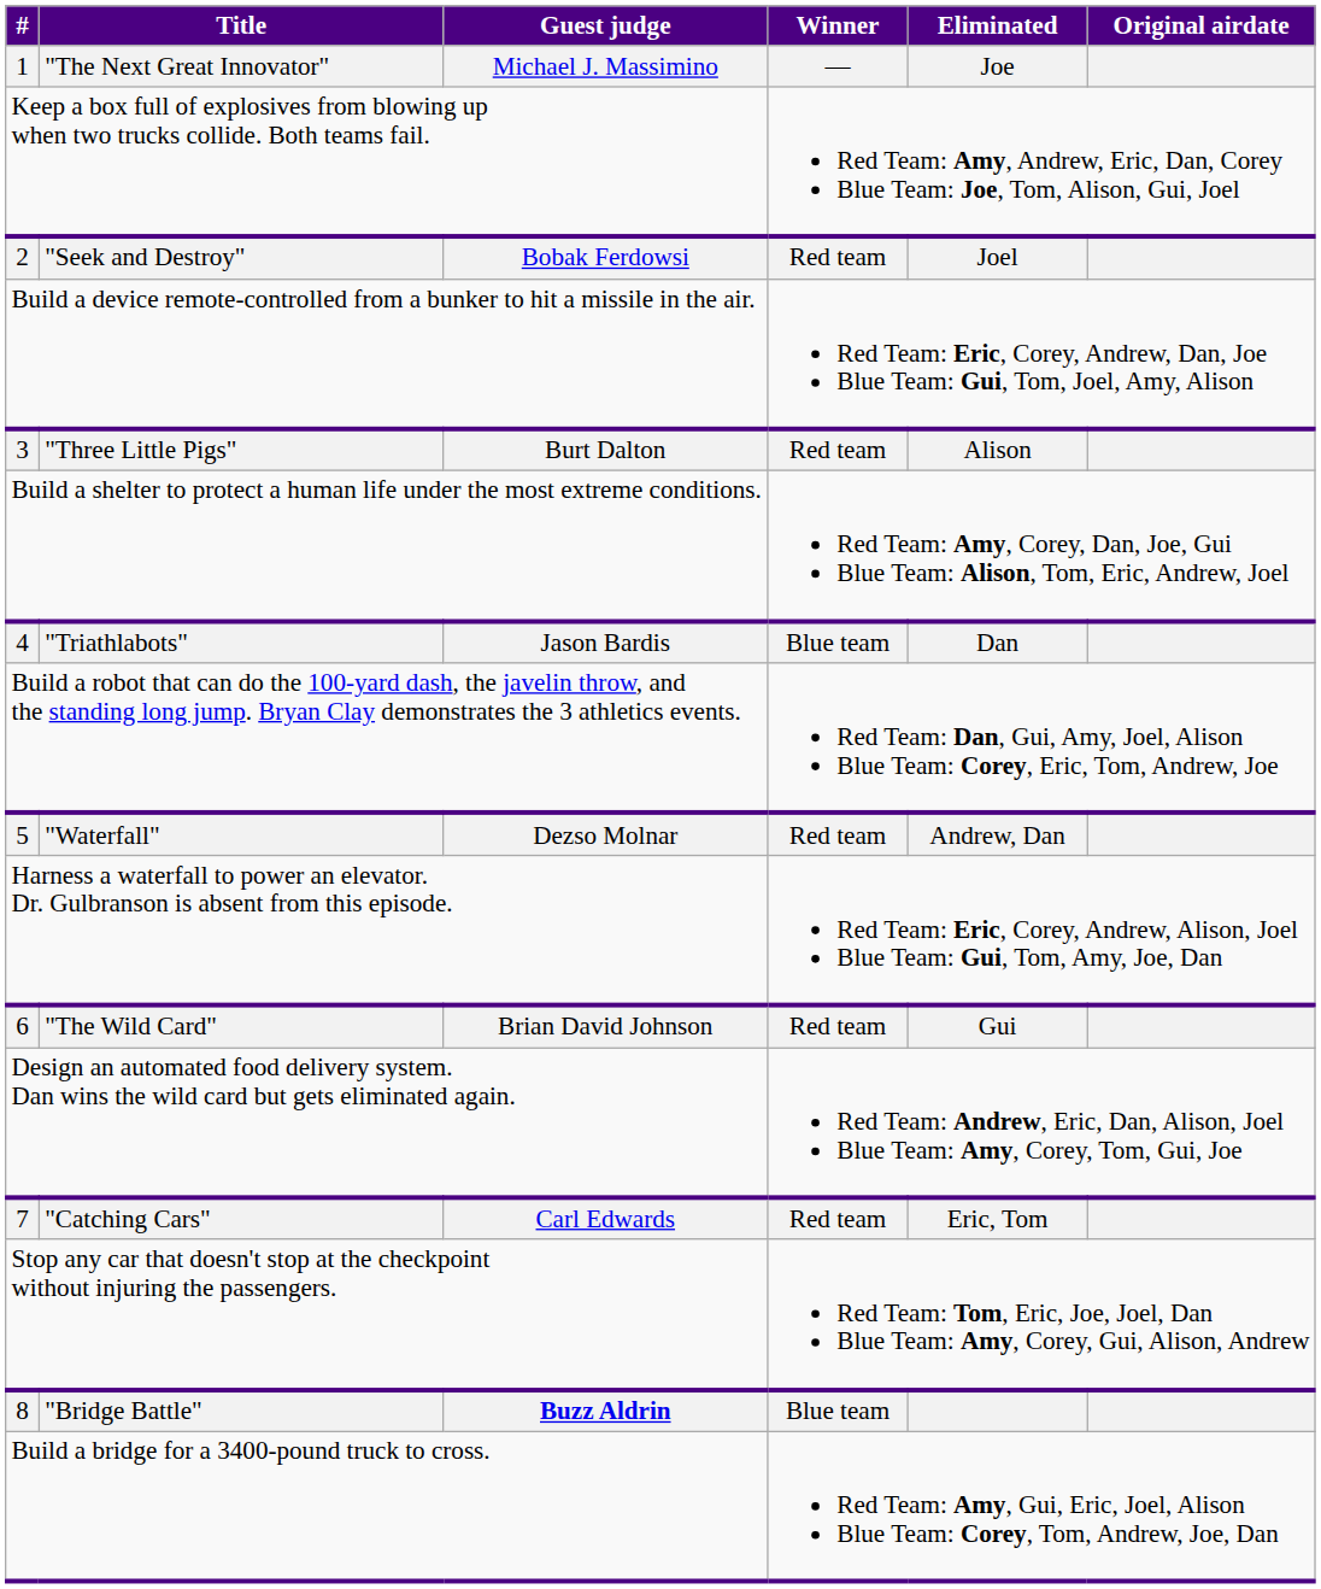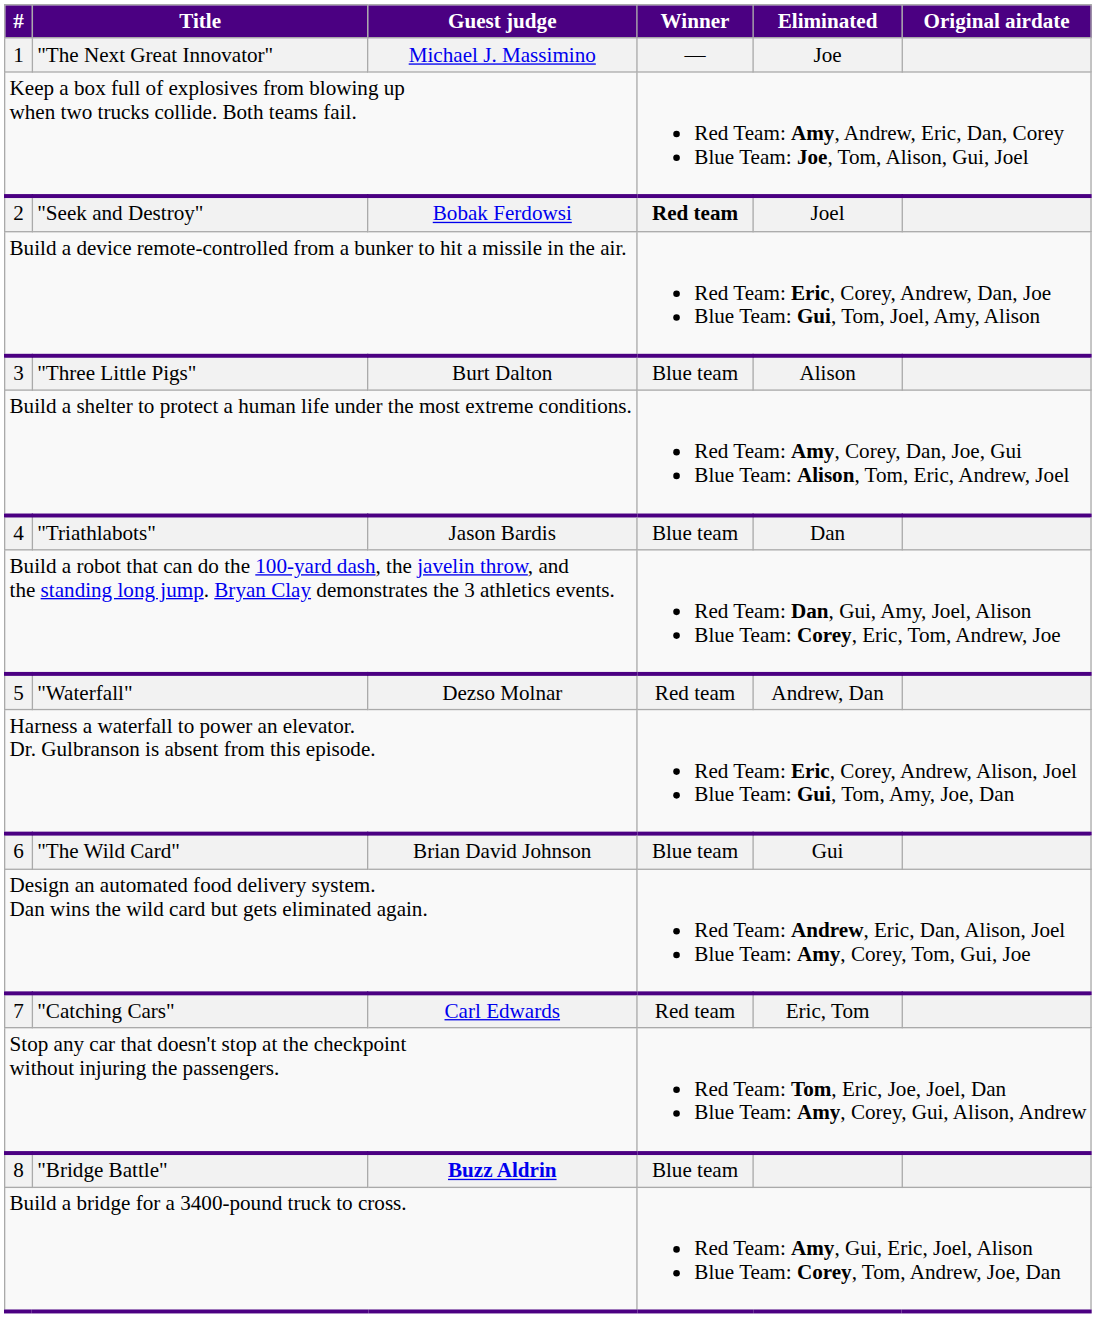2 | Winner: normal -> bold
3 | Winner: Red team -> Blue team
6 | Winner: Red team -> Blue team
